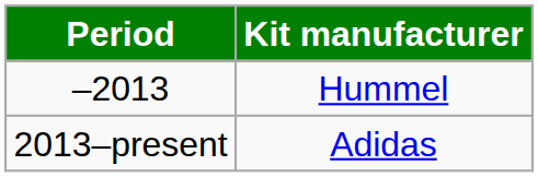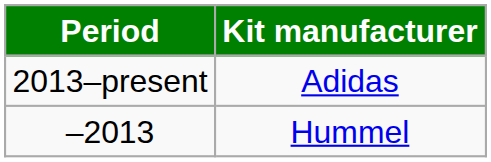rows swapped: –2013 <-> 2013–present
